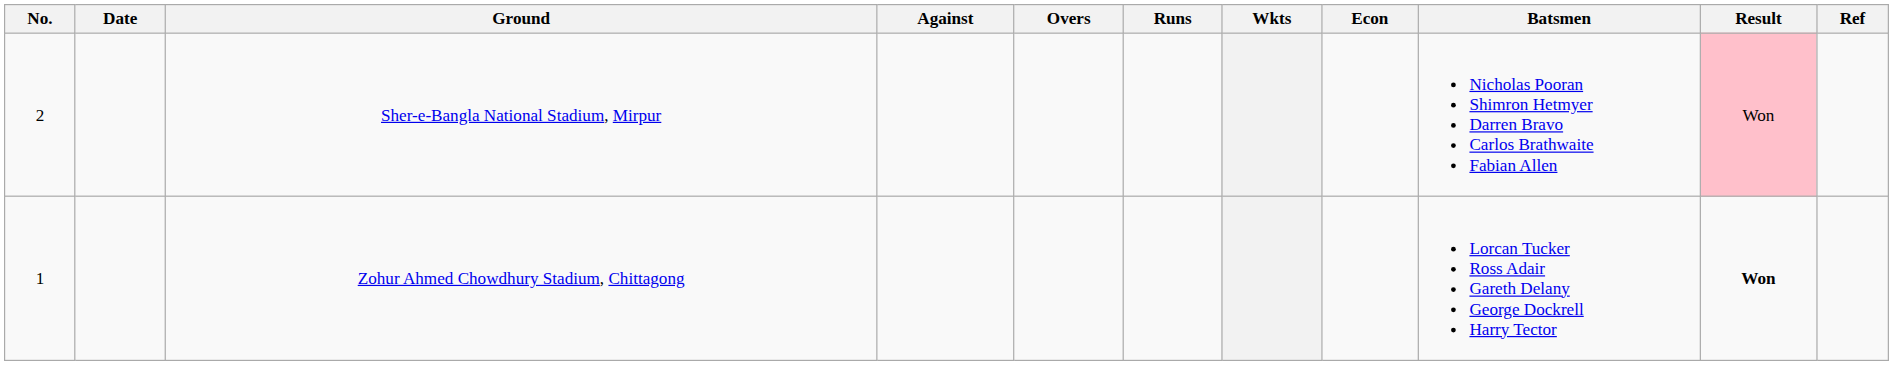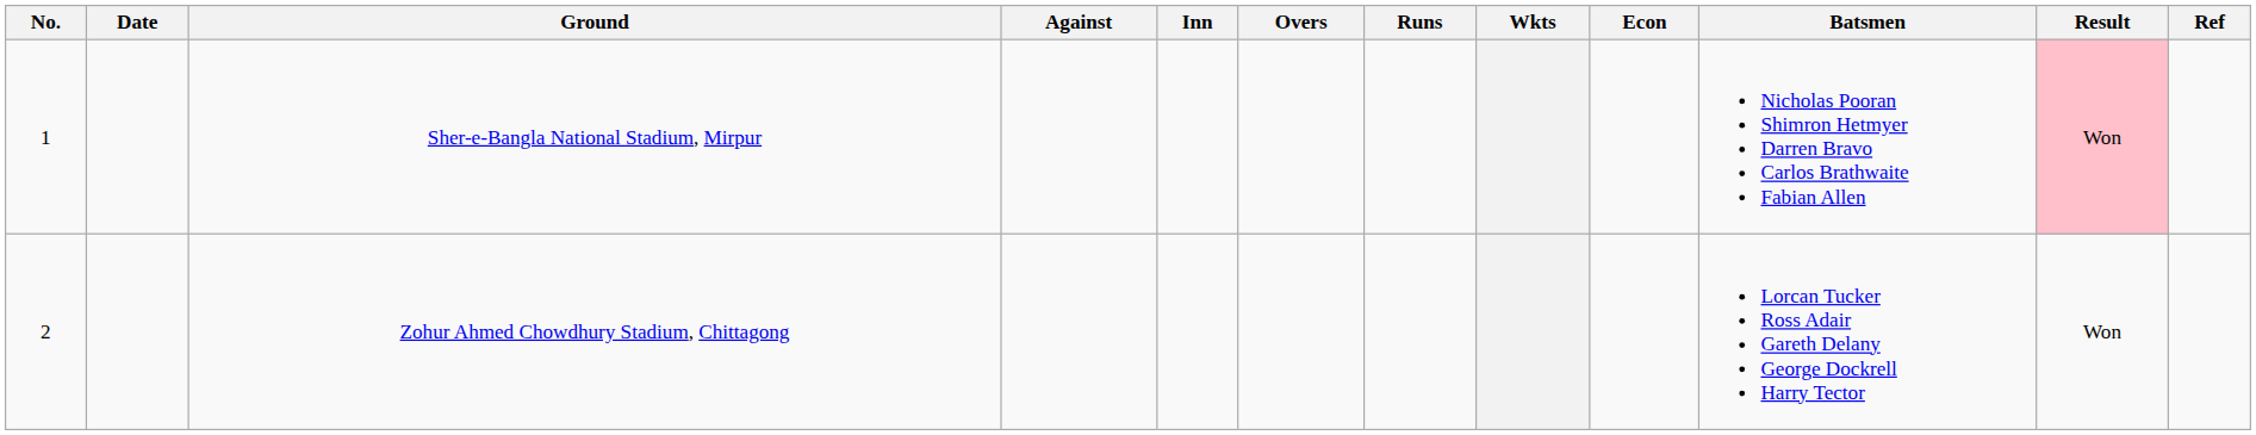+ column: Inn
Sher-e-Bangla National Stadium, Mirpur | No.: 2 -> 1
Zohur Ahmed Chowdhury Stadium, Chittagong | No.: 1 -> 2
Zohur Ahmed Chowdhury Stadium, Chittagong | Result: bold -> normal
